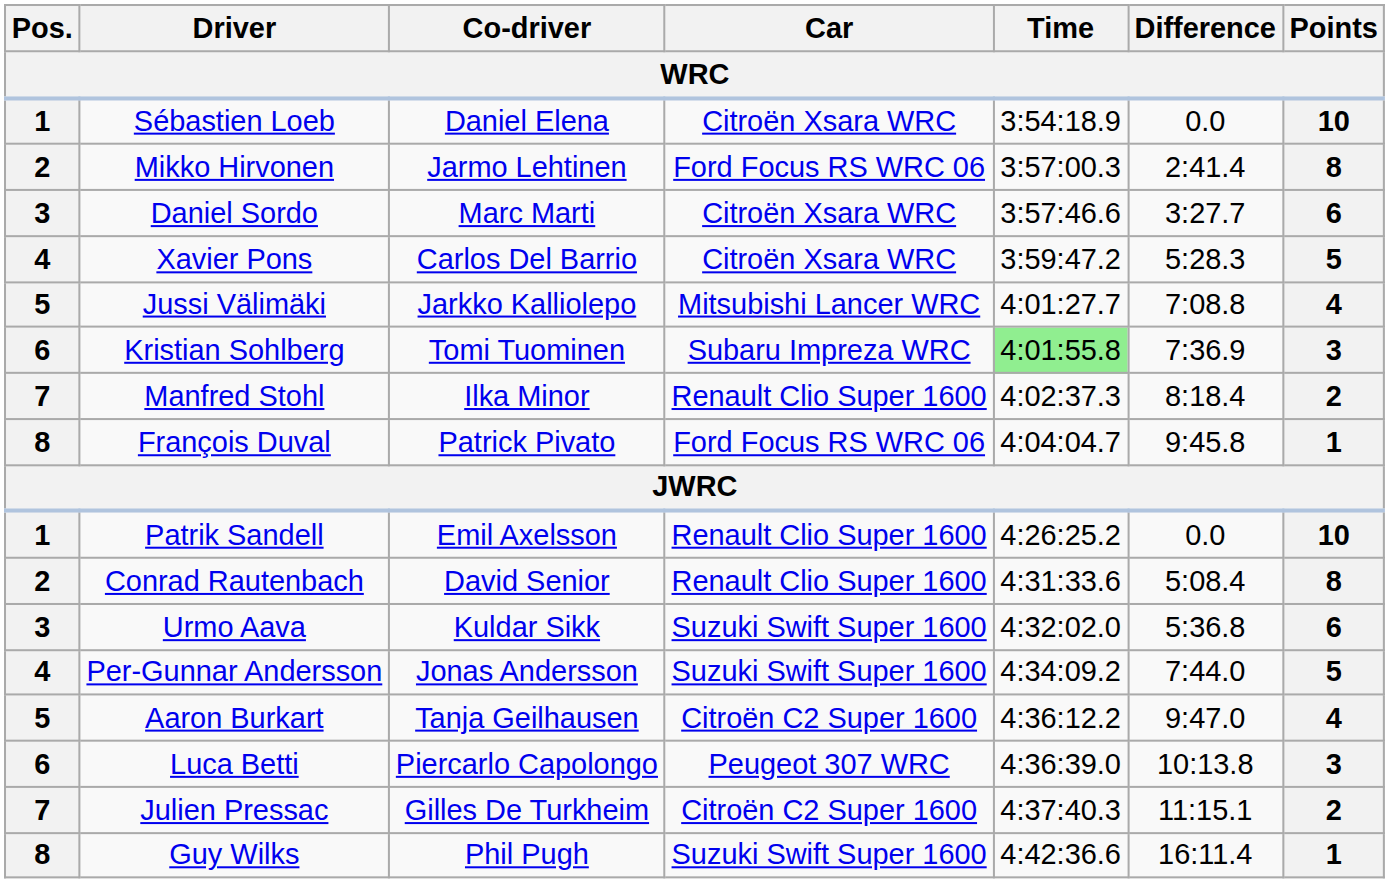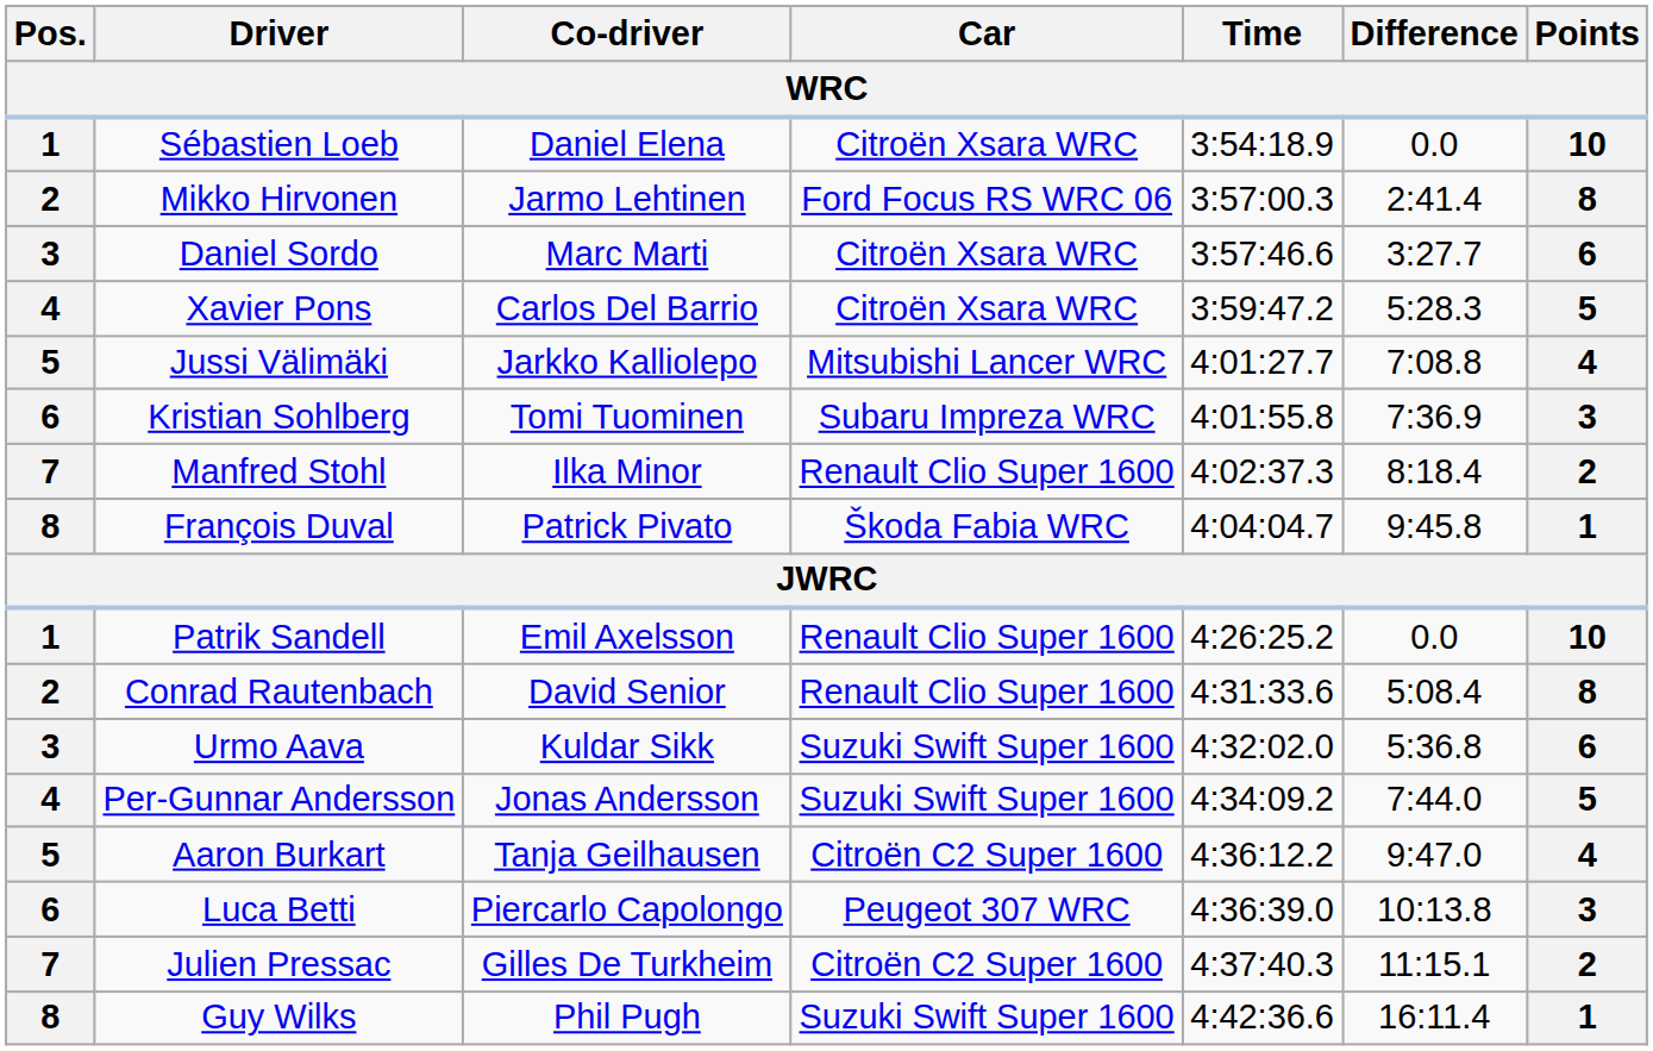Kristian Sohlberg | Time: lightgreen background -> no background
François Duval | Car: Ford Focus RS WRC 06 -> Škoda Fabia WRC
